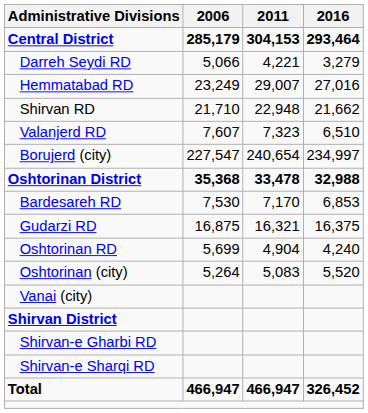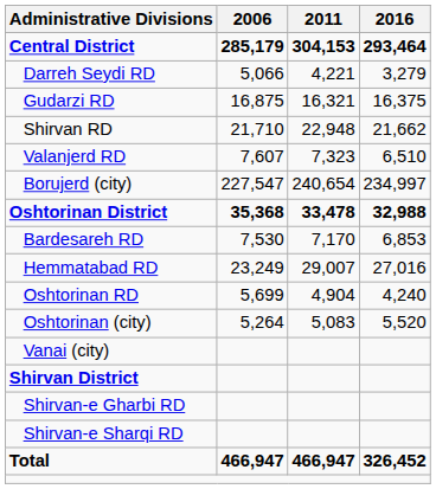rows swapped: Hemmatabad RD <-> Gudarzi RD
